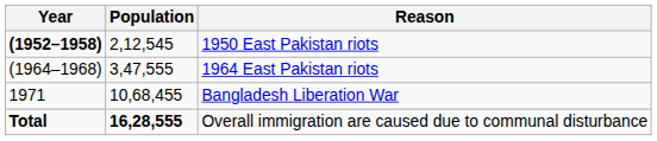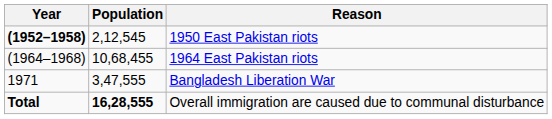1964 East Pakistan riots | Population: 3,47,555 -> 10,68,455
Bangladesh Liberation War | Population: 10,68,455 -> 3,47,555
